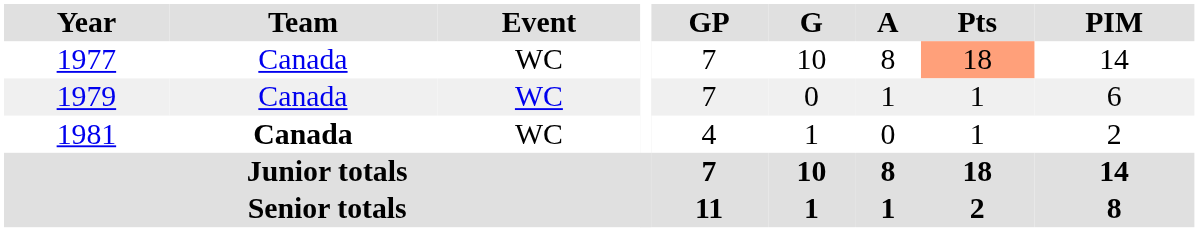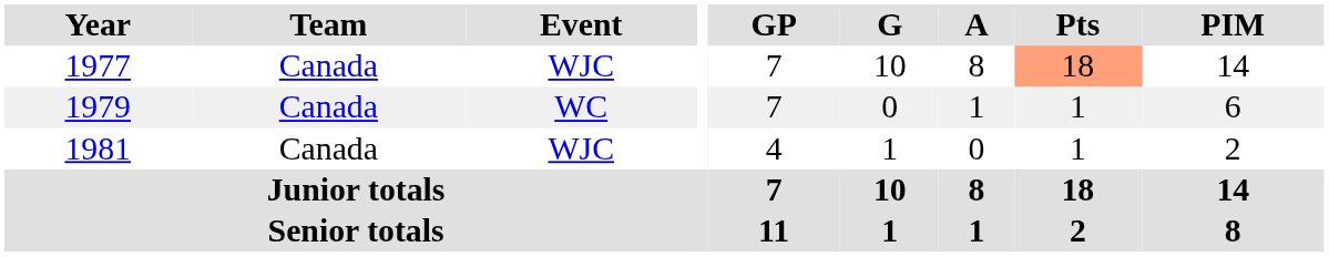1977 | Event: WC -> WJC
1981 | Team: bold -> normal
1981 | Event: WC -> WJC
